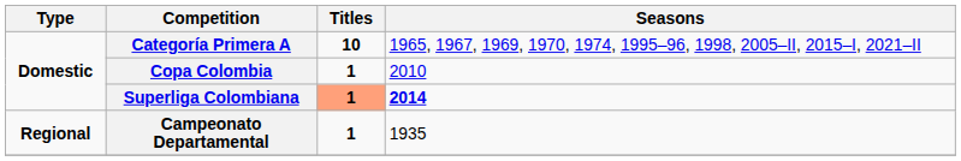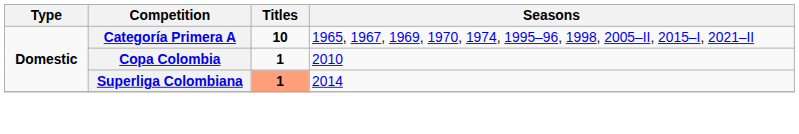Superliga Colombiana | Seasons: bold -> normal
- row: Regional | Campeonato Departamental | 1 | 1935
